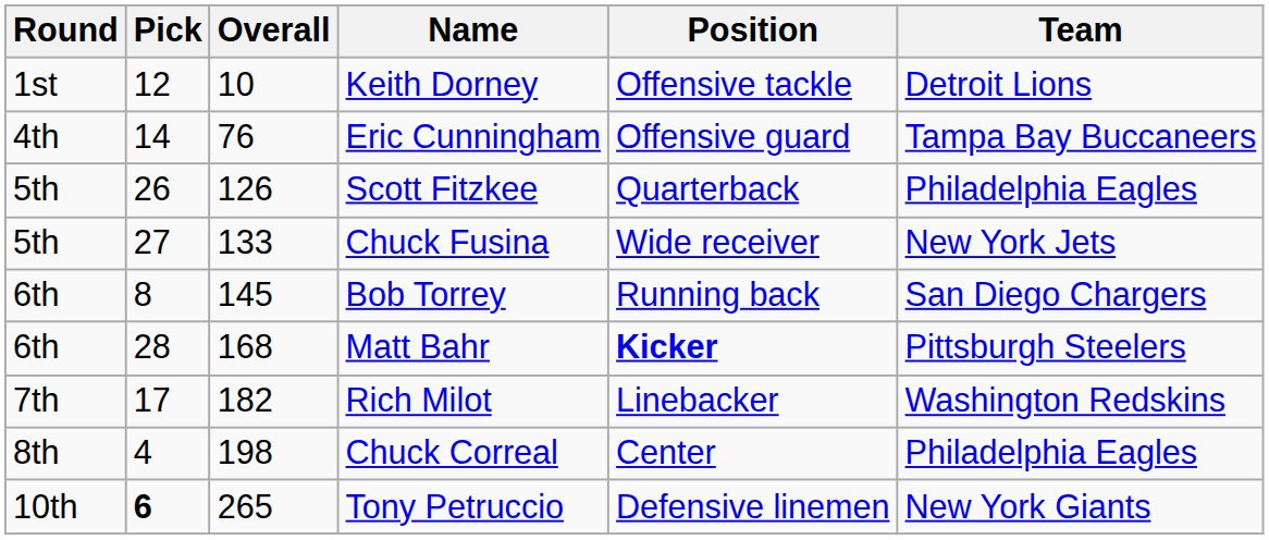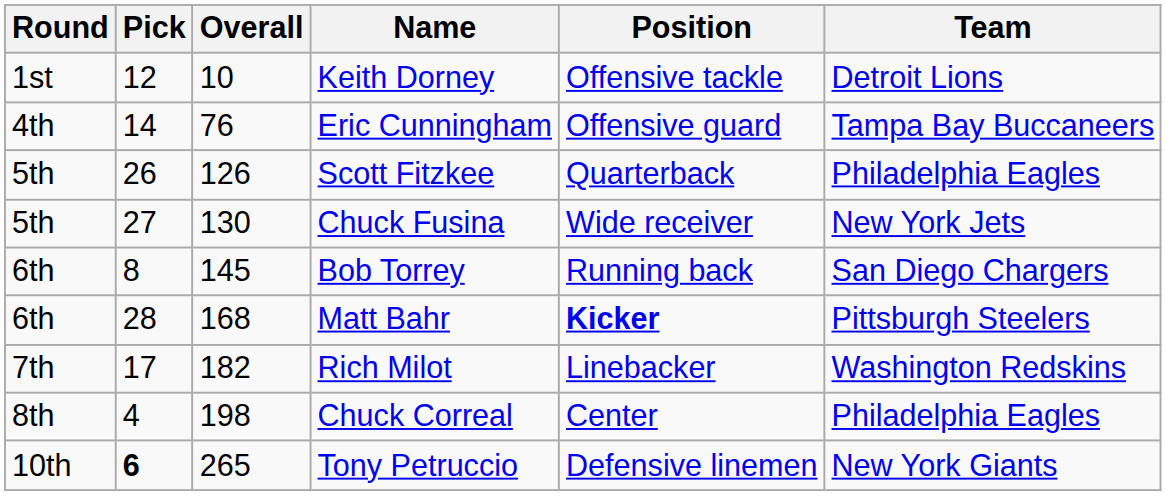Chuck Fusina | Overall: 133 -> 130
